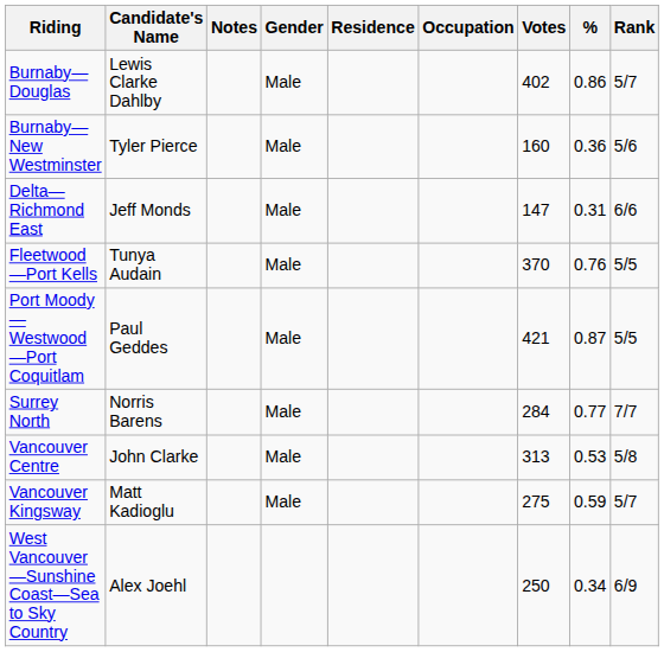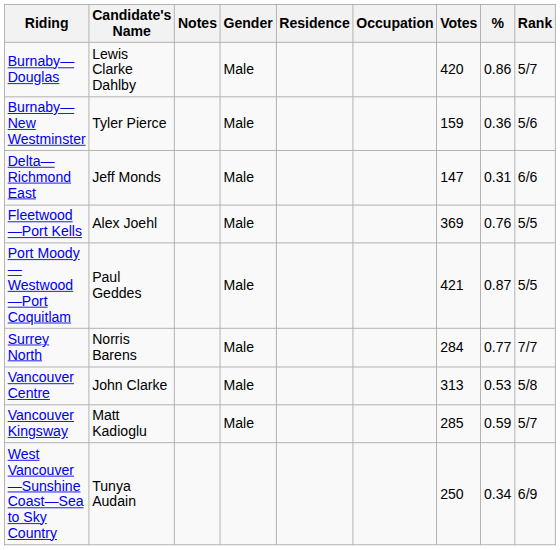Burnaby—Douglas | Votes: 402 -> 420
Burnaby—New Westminster | Votes: 160 -> 159
Fleetwood—Port Kells | Candidate's Name: Tunya Audain -> Alex Joehl
Fleetwood—Port Kells | Votes: 370 -> 369
Vancouver Kingsway | Votes: 275 -> 285
West Vancouver—Sunshine Coast—Sea to Sky Country | Candidate's Name: Alex Joehl -> Tunya Audain
